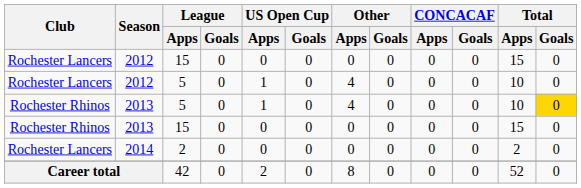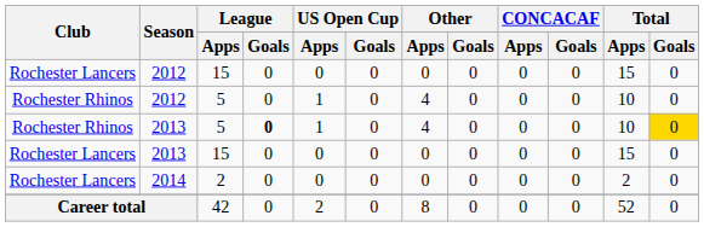2012 / 5 | Club: Rochester Lancers -> Rochester Rhinos
2013 / 5 | League / Goals: normal -> bold
2013 / 15 | Club: Rochester Rhinos -> Rochester Lancers
